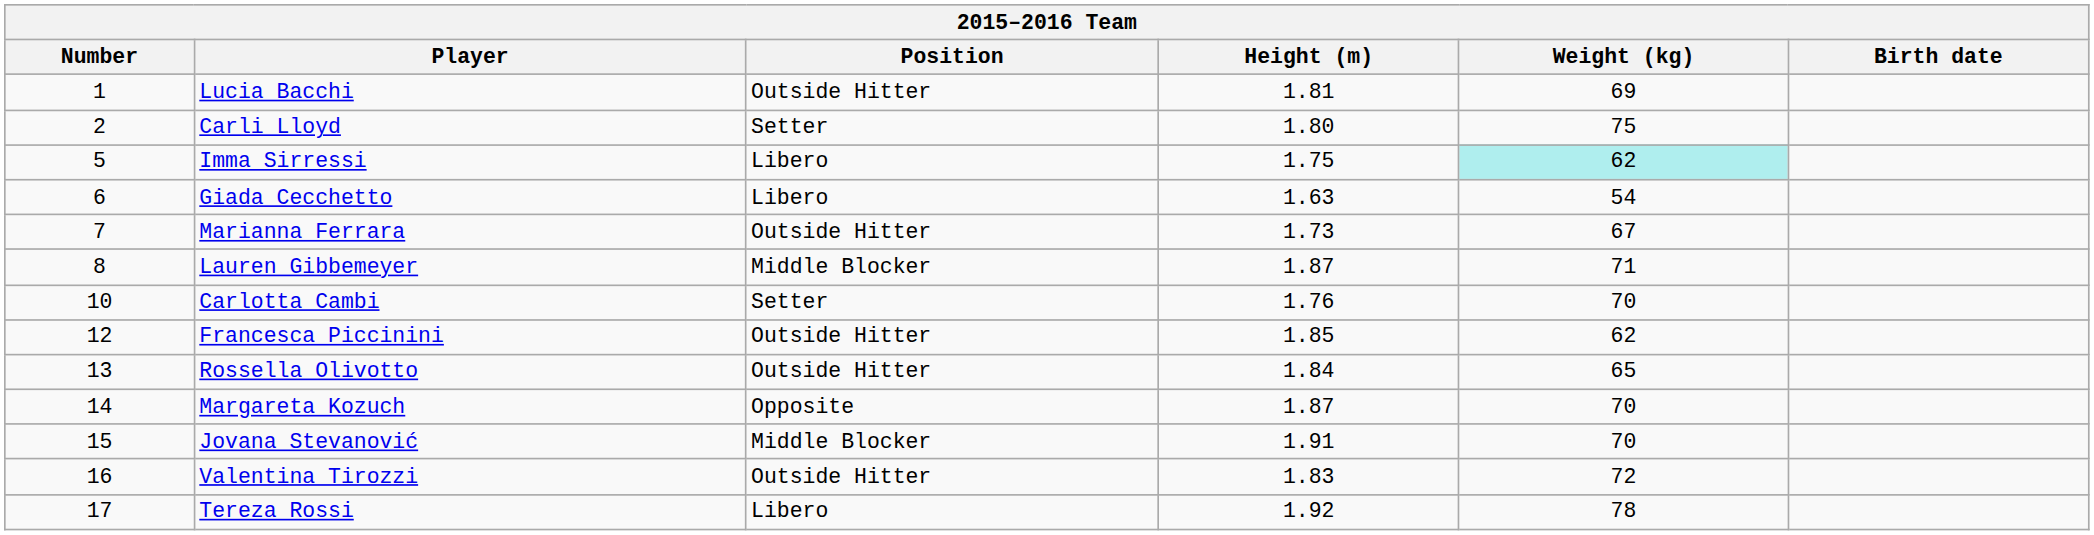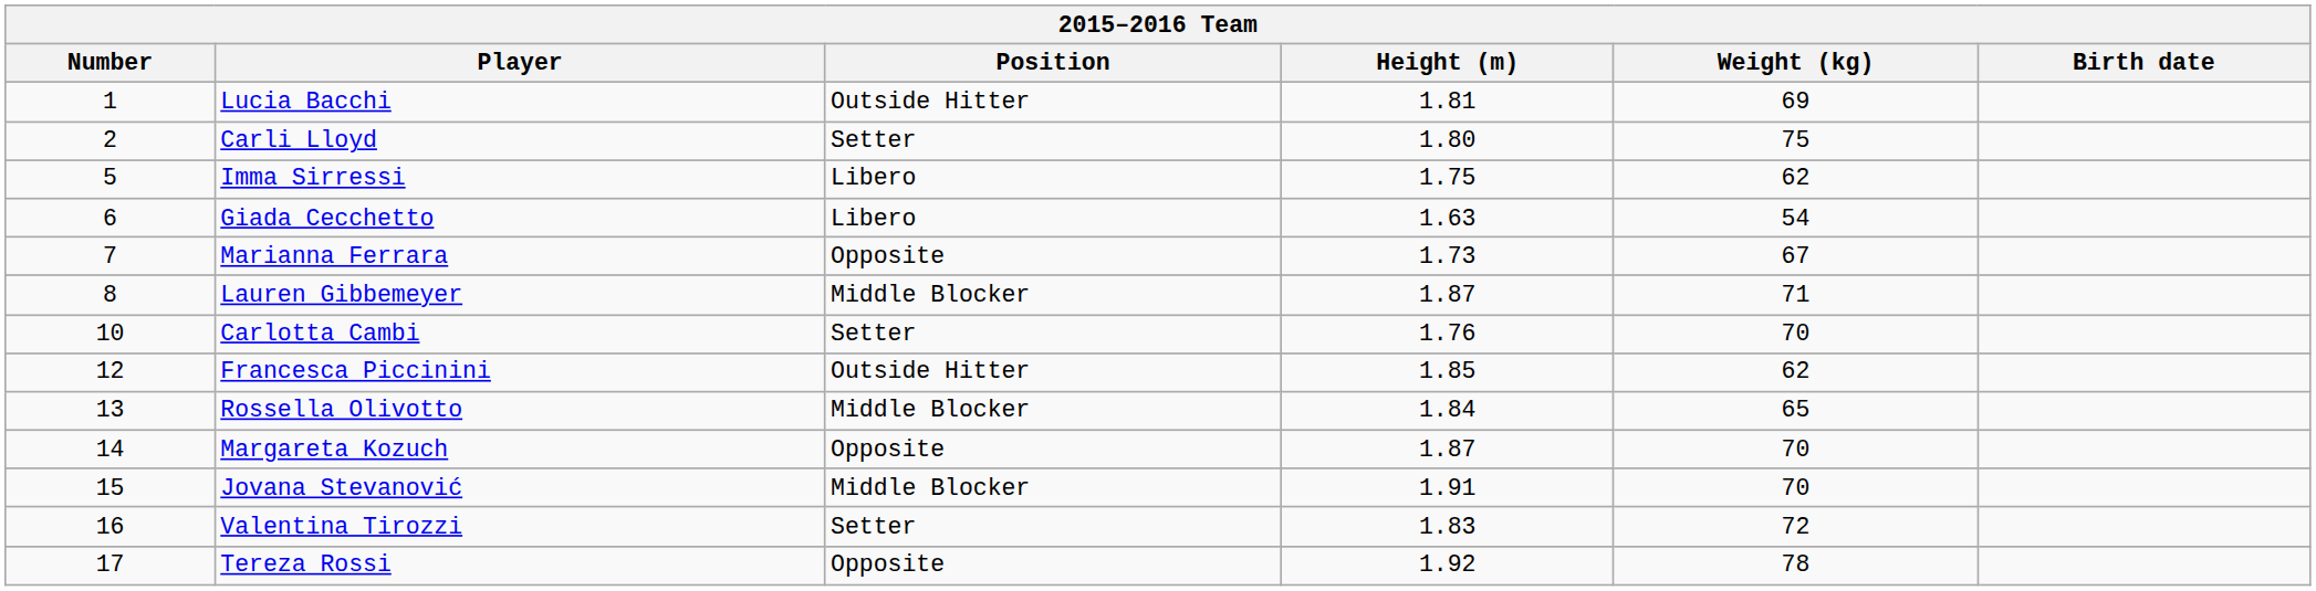Imma Sirressi | Weight (kg): paleturquoise background -> no background
Marianna Ferrara | Position: Outside Hitter -> Opposite
Rossella Olivotto | Position: Outside Hitter -> Middle Blocker
Valentina Tirozzi | Position: Outside Hitter -> Setter
Tereza Rossi | Position: Libero -> Opposite
